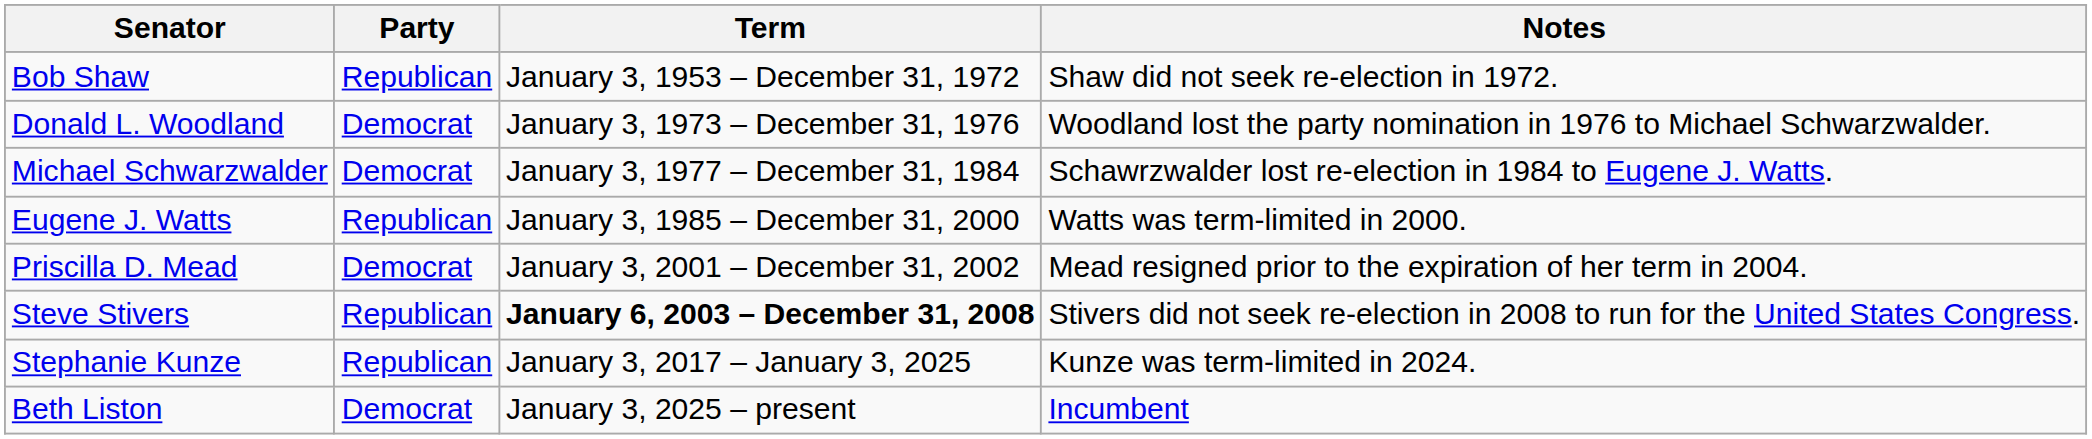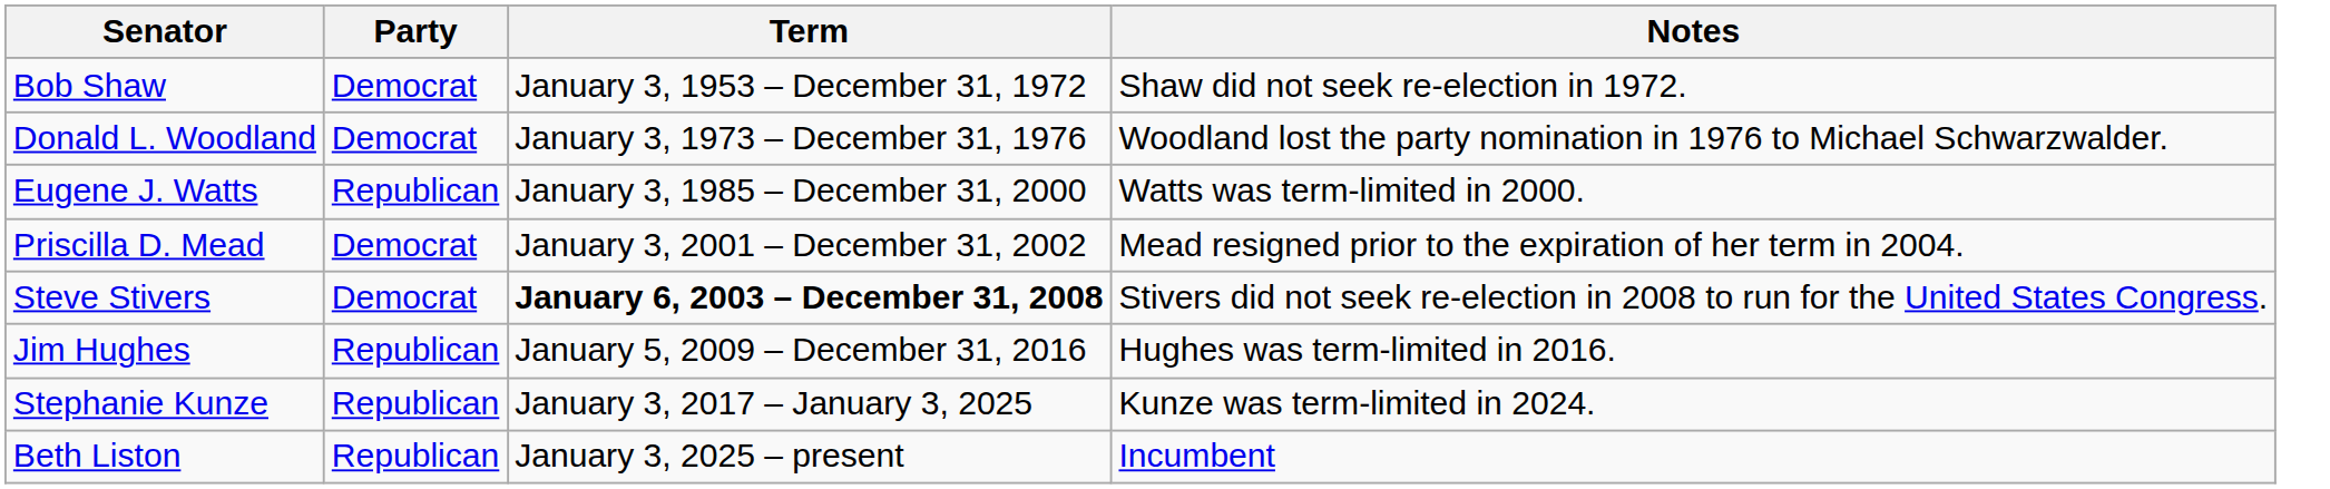Bob Shaw | Party: Republican -> Democrat
- row: Michael Schwarzwalder | Democrat | January 3, 1977 – December 31, 1984 | Schawrzwalder lost re-election in 1984 to Eugene J. Watts.
Steve Stivers | Party: Republican -> Democrat
+ row: Jim Hughes | Republican | January 5, 2009 – December 31, 2016 | Hughes was term-limited in 2016.
Beth Liston | Party: Democrat -> Republican
